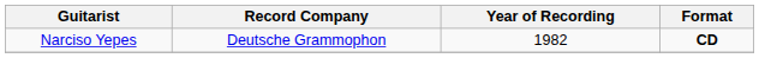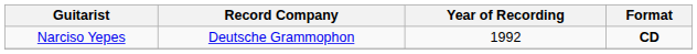Narciso Yepes | Year of Recording: 1982 -> 1992
